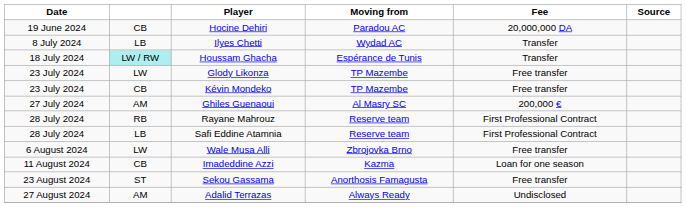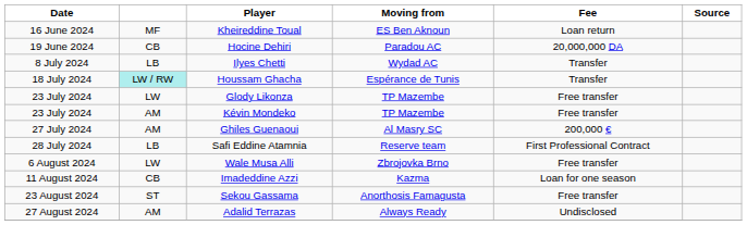+ row: 16 June 2024 | MF | Kheireddine Toual | ES Ben Aknoun | Loan return
Kévin Mondeko | column 2: CB -> AM
- row: 28 July 2024 | RB | Rayane Mahrouz | Reserve team | First Professional Contract
